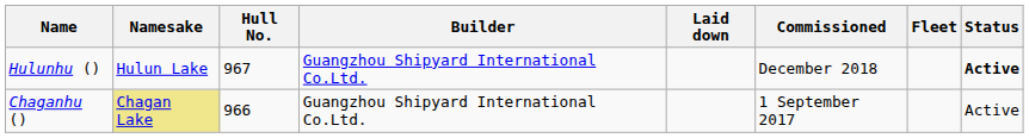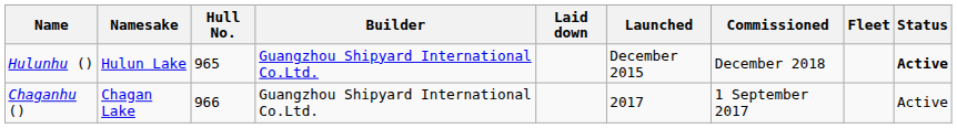+ column: Launched | December 2015 | 2017
Hulunhu () | Hull No.: 967 -> 965
Chaganhu () | Namesake: khaki background -> no background
